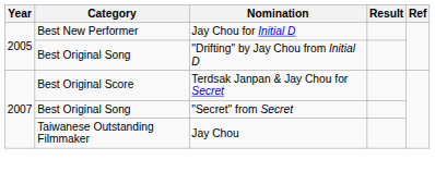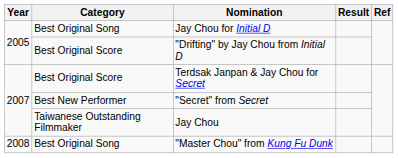Jay Chou for Initial D | Category: Best New Performer -> Best Original Song
"Drifting" by Jay Chou from Initial D | Category: Best Original Song -> Best Original Score
"Secret" from Secret | Category: Best Original Song -> Best New Performer
+ row: 2008 | Best Original Song | "Master Chou" from Kung Fu Dunk
